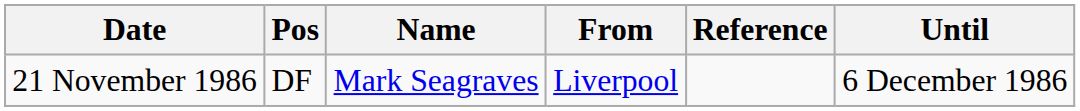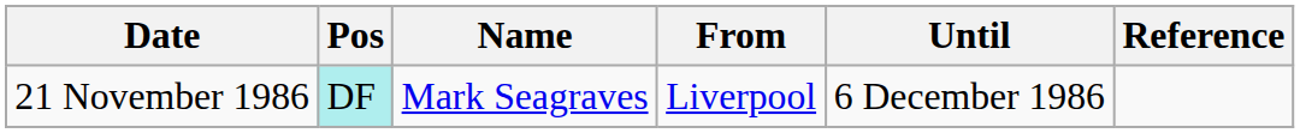columns swapped: Until <-> Reference
21 November 1986 | Pos: no background -> paleturquoise background
